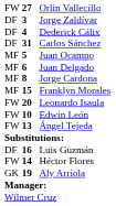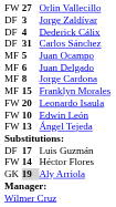Luis Guzmán | column 2: 16 -> 17
Aly Arriola | column 2: no background -> lightgrey background
